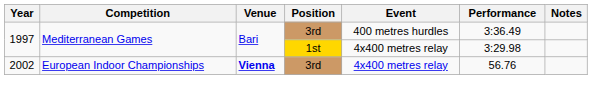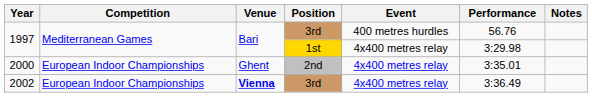1997 / 3rd | Performance: 3:36.49 -> 56.76
+ row: 2000 | European Indoor Championships | Ghent | 2nd | 4x400 metres relay | 3:35.01
2002 | Performance: 56.76 -> 3:36.49
